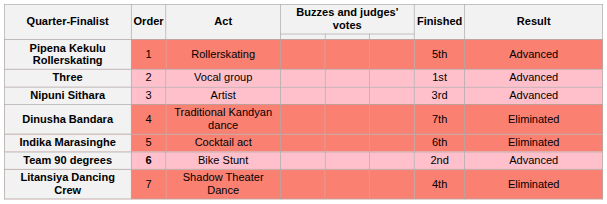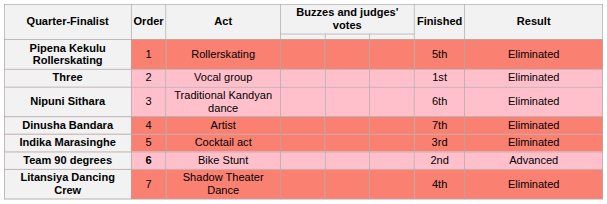Pipena Kekulu Rollerskating | Result: Advanced -> Eliminated
Three | Result: Advanced -> Eliminated
Nipuni Sithara | Act: Artist -> Traditional Kandyan dance
Nipuni Sithara | Finished: 3rd -> 6th
Nipuni Sithara | Result: Advanced -> Eliminated
Dinusha Bandara | Act: Traditional Kandyan dance -> Artist
Indika Marasinghe | Finished: 6th -> 3rd
